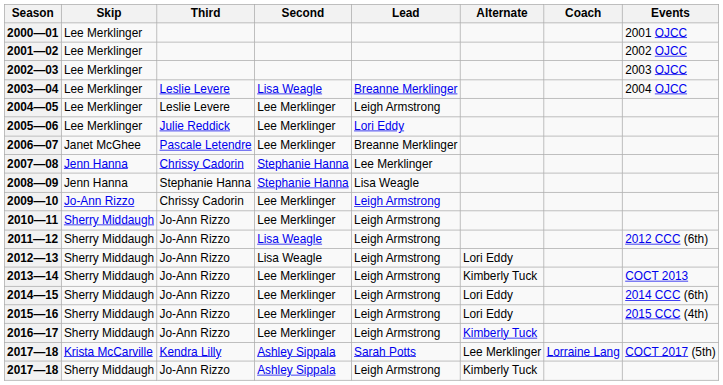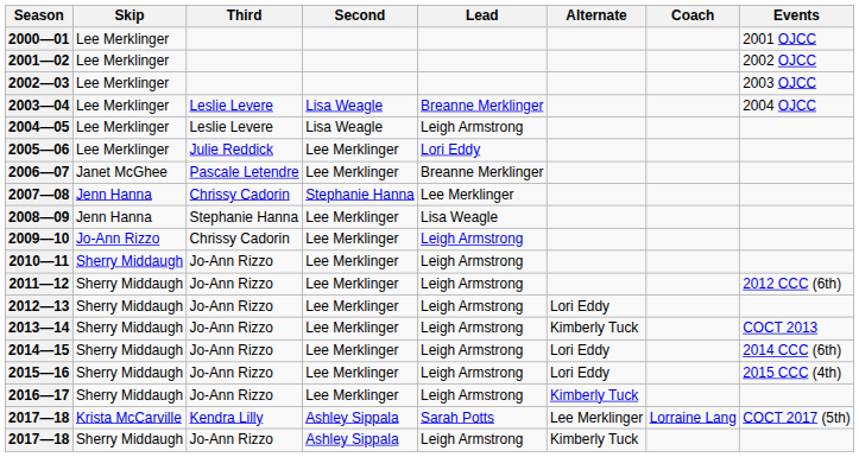2004—05 | Second: Lee Merklinger -> Lisa Weagle
2008—09 | Second: Stephanie Hanna -> Lee Merklinger
2011—12 | Second: Lisa Weagle -> Lee Merklinger
2012—13 | Second: Lisa Weagle -> Lee Merklinger
